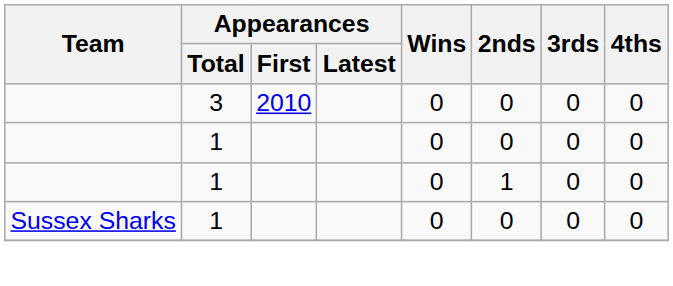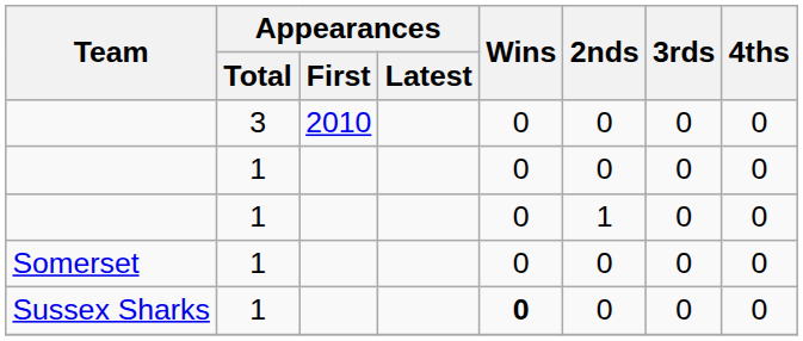+ row: Somerset | 1 | 0 | 0 | 0 | 0
Sussex Sharks | Wins: normal -> bold
